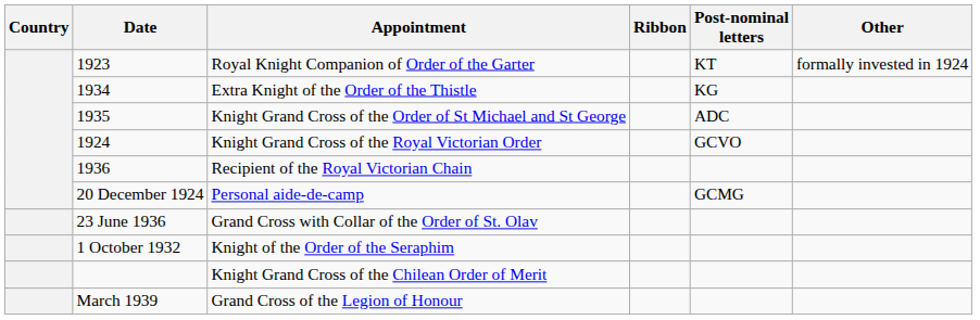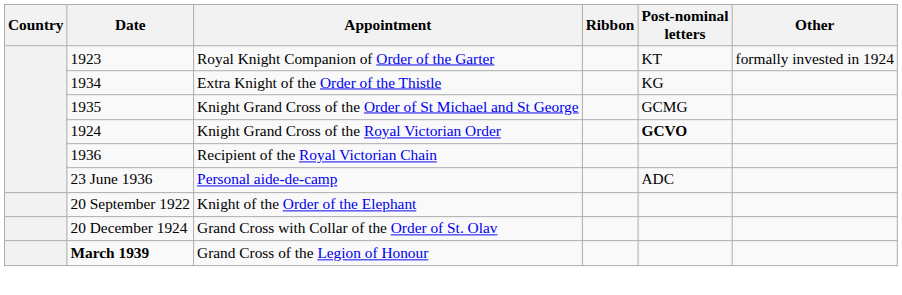Knight Grand Cross of the Order of St Michael and St George | Post-nominal letters: ADC -> GCMG
Knight Grand Cross of the Royal Victorian Order | Post-nominal letters: normal -> bold
Personal aide-de-camp | Date: 20 December 1924 -> 23 June 1936
Personal aide-de-camp | Post-nominal letters: GCMG -> ADC
+ row: 20 September 1922 | Knight of the Order of the Elephant
Grand Cross with Collar of the Order of St. Olav | Date: 23 June 1936 -> 20 December 1924
- row: 1 October 1932 | Knight of the Order of the Seraphim
- row: Knight Grand Cross of the Chilean Order of Merit
Grand Cross of the Legion of Honour | Date: normal -> bold
